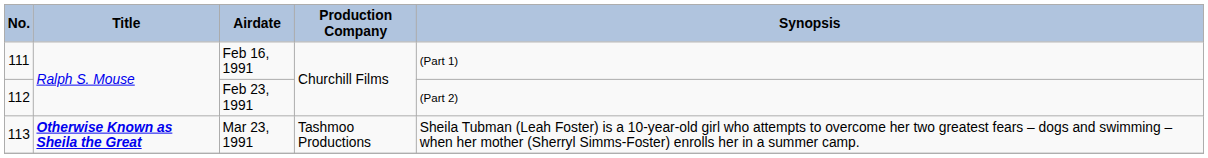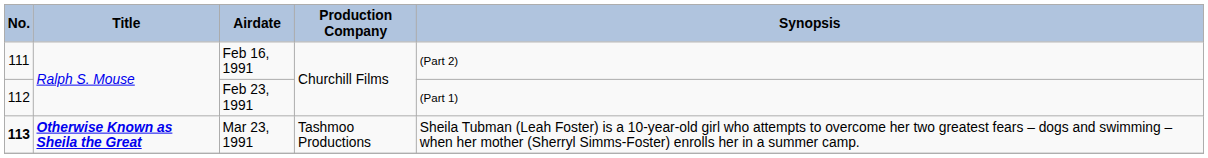Feb 16, 1991 | Synopsis: (Part 1) -> (Part 2)
Feb 23, 1991 | Synopsis: (Part 2) -> (Part 1)
Mar 23, 1991 | No.: normal -> bold
